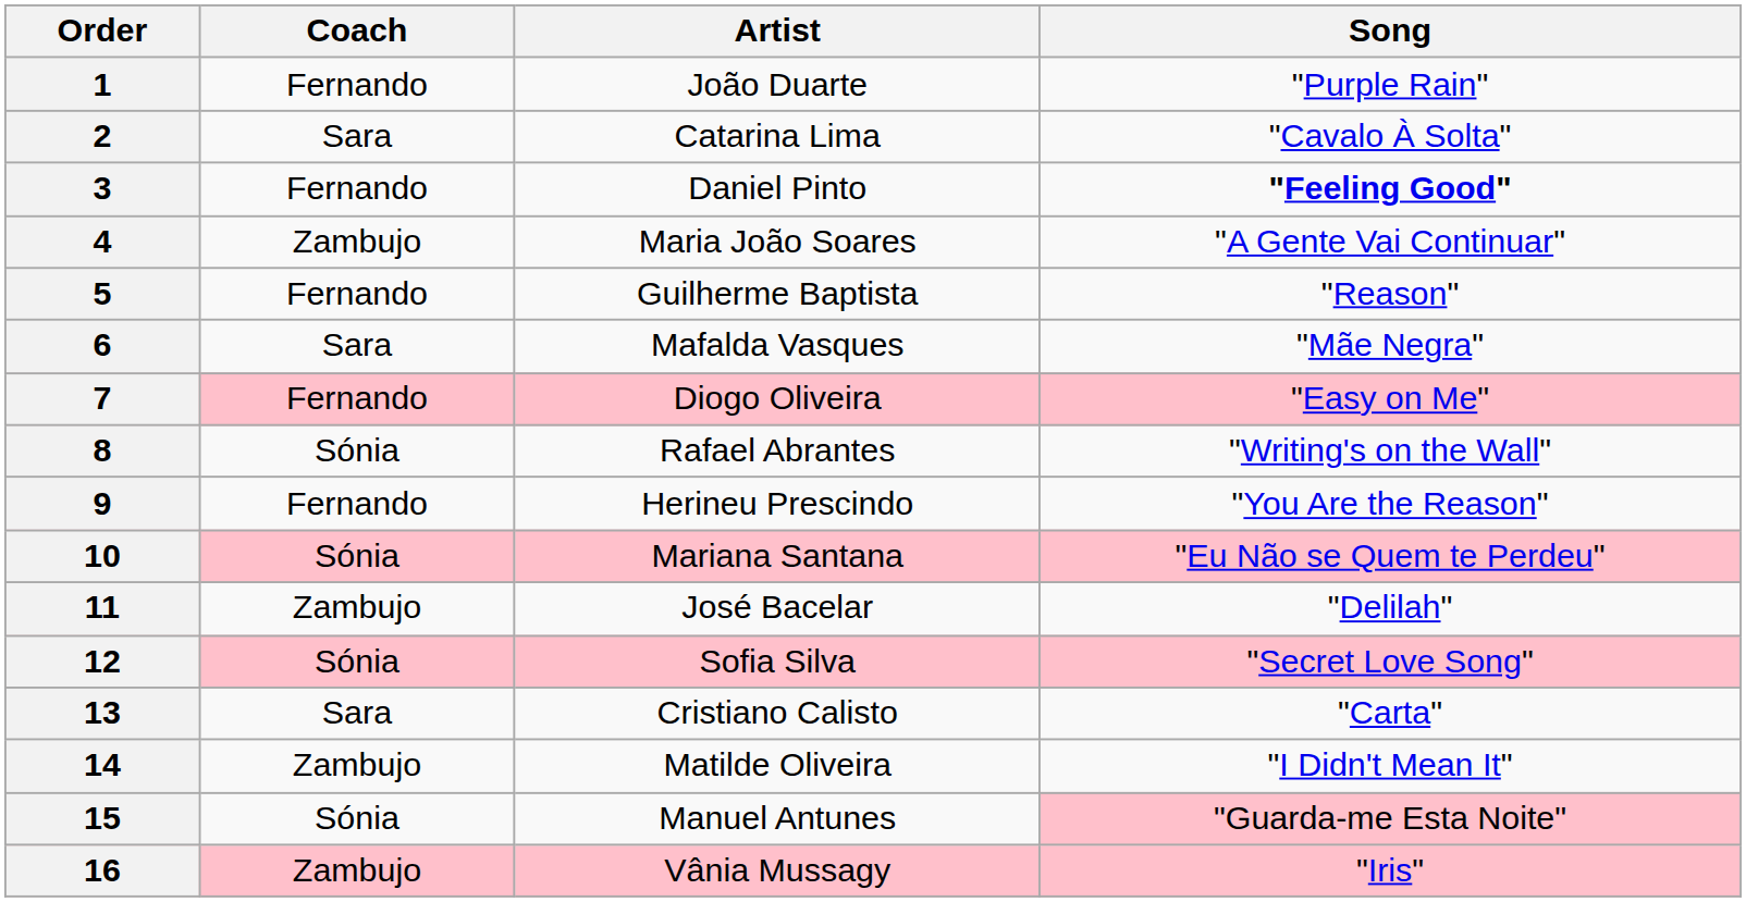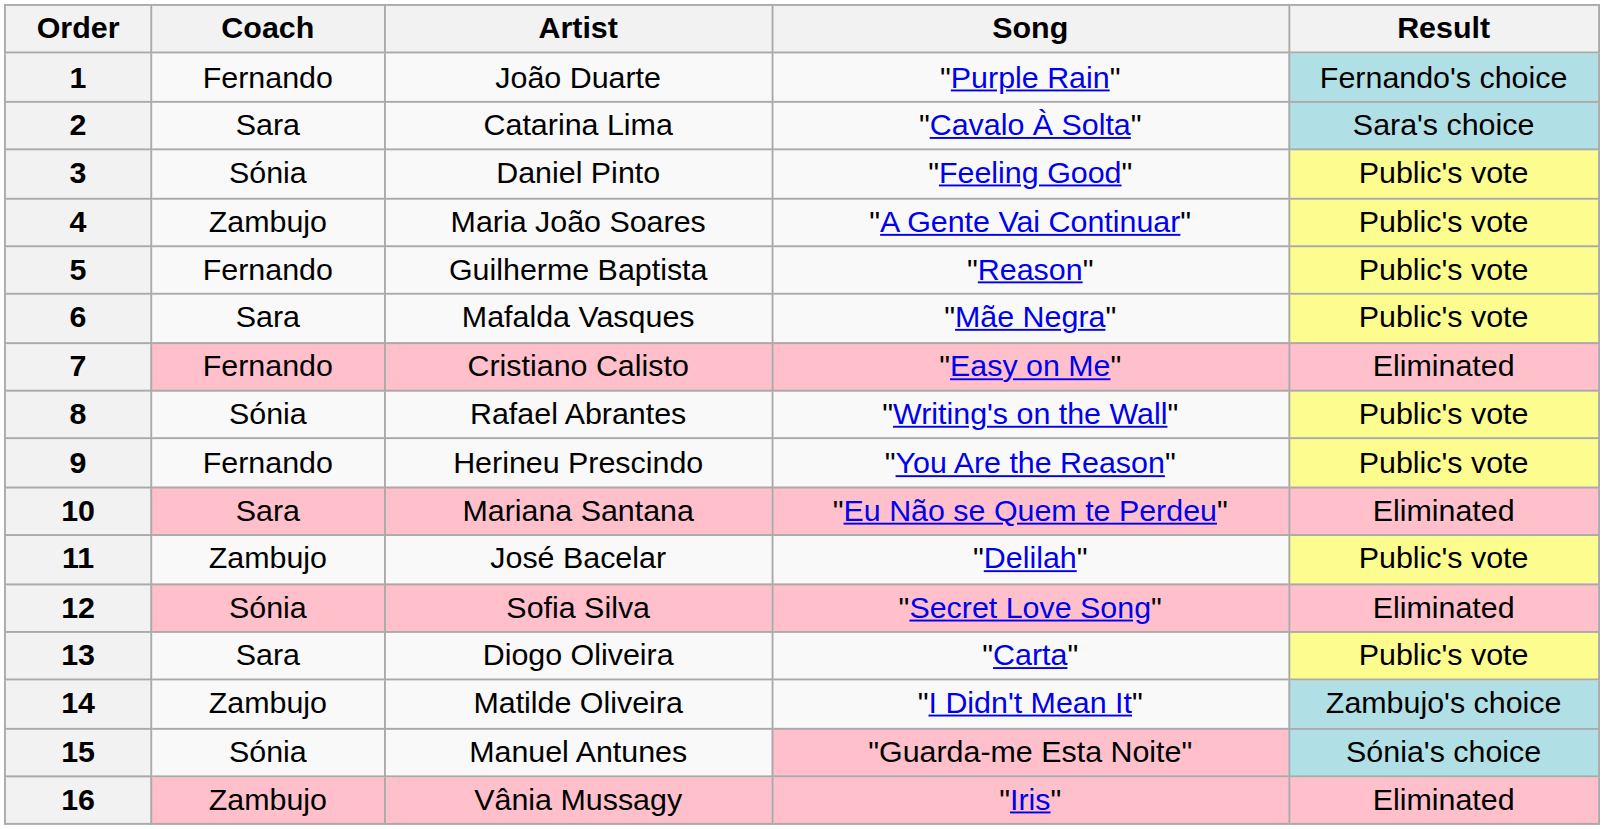+ column: Result | Fernando's choice | Sara's choice | Public's vote | Public's vote | Public's vote | Public's vote | Eliminated | Public's vote | Public's vote | Eliminated | Public's vote | Eliminated | Public's vote | Zambujo's choice | Sónia's choice | Eliminated
3 | Coach: Fernando -> Sónia
3 | Song: bold -> normal
7 | Artist: Diogo Oliveira -> Cristiano Calisto
10 | Coach: Sónia -> Sara
13 | Artist: Cristiano Calisto -> Diogo Oliveira
